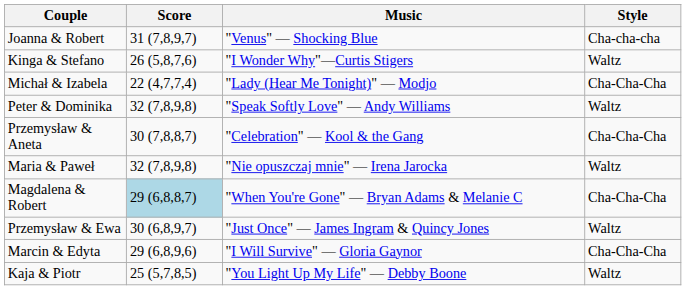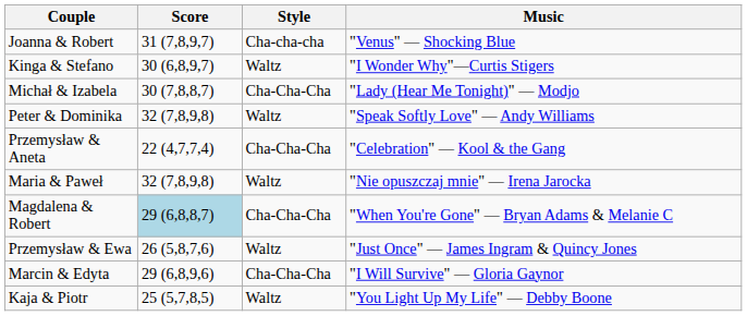columns swapped: Style <-> Music
Kinga & Stefano | Score: 26 (5,8,7,6) -> 30 (6,8,9,7)
Michał & Izabela | Score: 22 (4,7,7,4) -> 30 (7,8,8,7)
Przemysław & Aneta | Score: 30 (7,8,8,7) -> 22 (4,7,7,4)
Przemysław & Ewa | Score: 30 (6,8,9,7) -> 26 (5,8,7,6)
